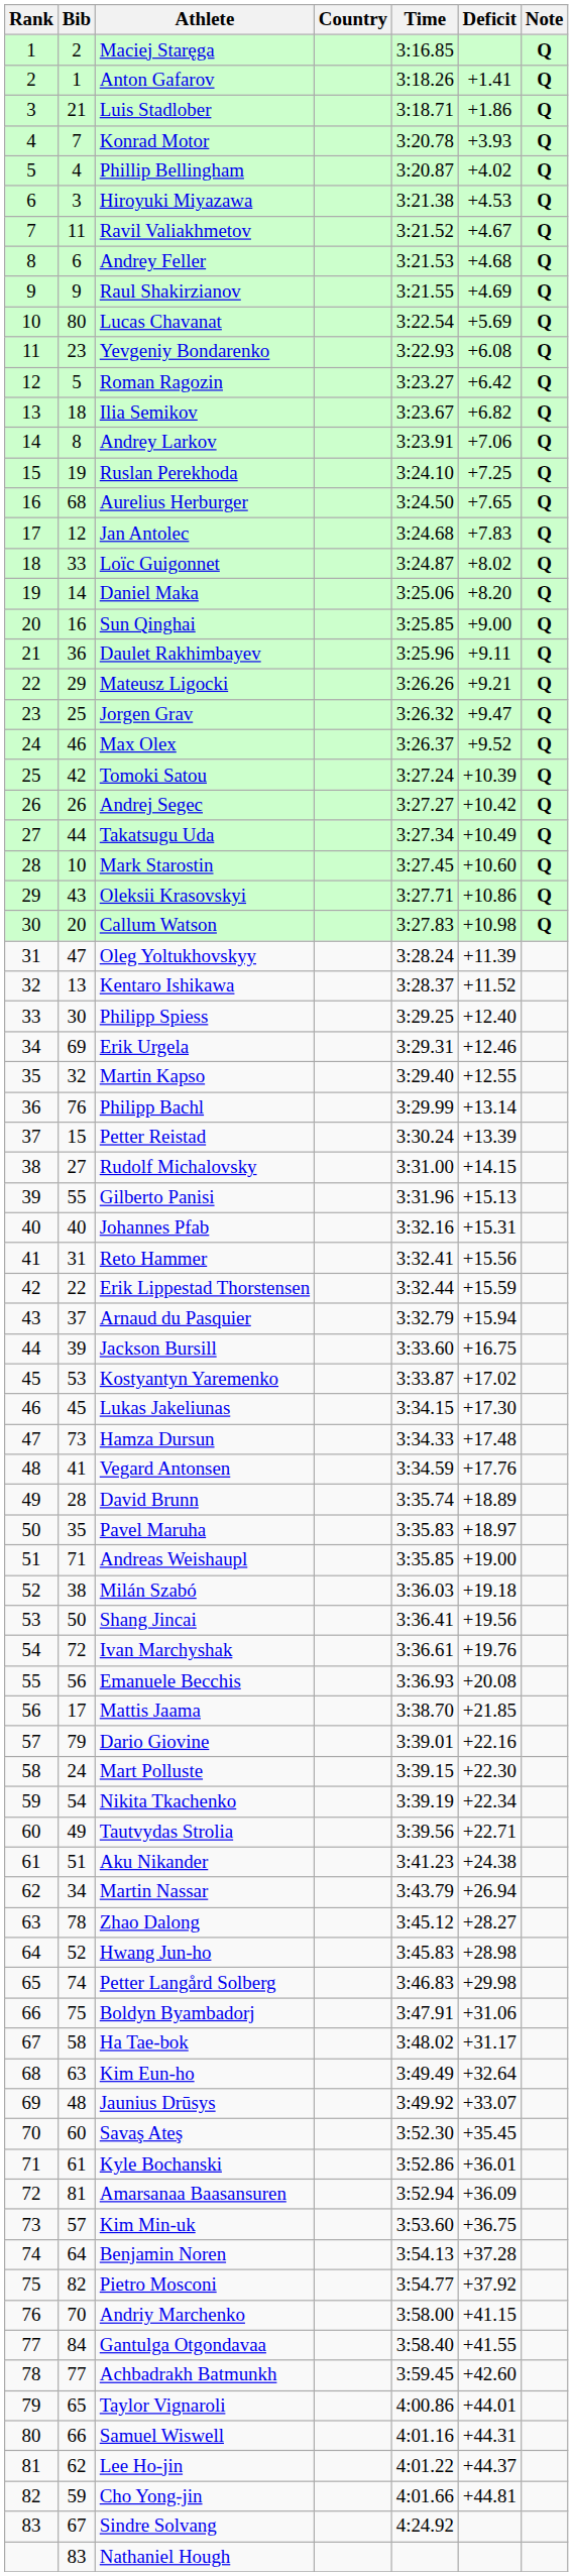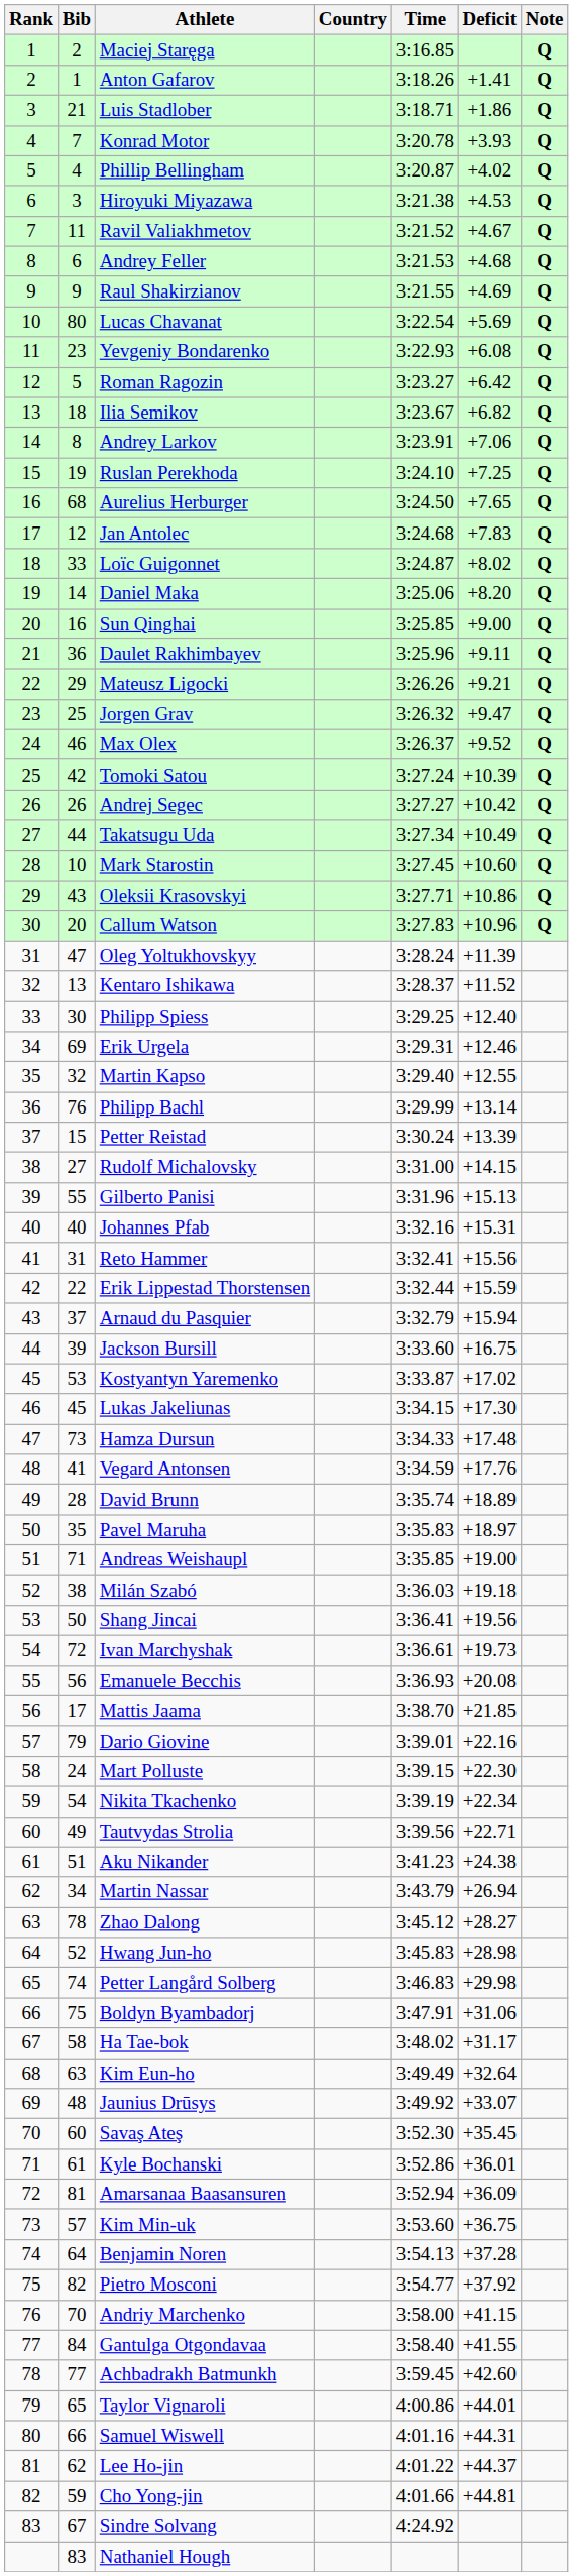Callum Watson | Deficit: +10.98 -> +10.96
Ivan Marchyshak | Deficit: +19.76 -> +19.73
